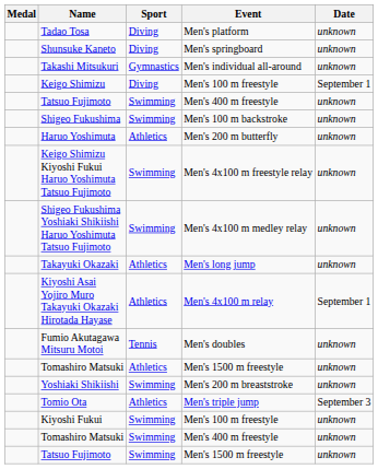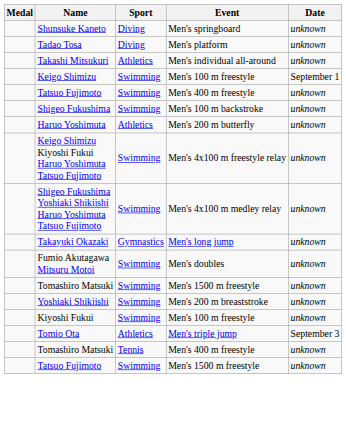rows swapped: Shunsuke Kaneto <-> Tadao Tosa
Takashi Mitsukuri | Sport: Gymnastics -> Athletics
Keigo Shimizu | Sport: Diving -> Swimming
Takayuki Okazaki | Sport: Athletics -> Gymnastics
- row: Kiyoshi Asai Yojiro Muro Takayuki Okazaki Hirotada Hayase | Athletics | Men's 4x100 m relay | September 1
Fumio Akutagawa Mitsuru Motoi | Sport: Tennis -> Swimming
Tomashiro Matsuki / Men's 1500 m freestyle | Sport: Athletics -> Swimming
rows swapped: Tomio Ota <-> Kiyoshi Fukui
Tomashiro Matsuki / Men's 400 m freestyle | Sport: Swimming -> Tennis
